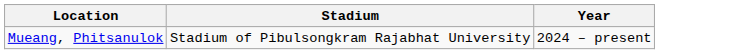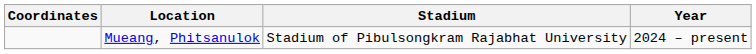+ column: Coordinates
